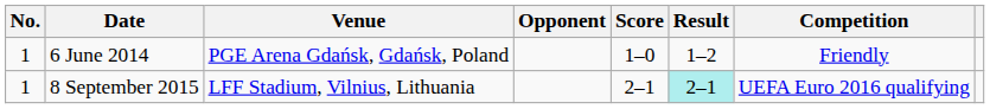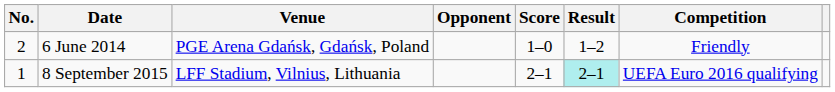6 June 2014 | No.: 1 -> 2
